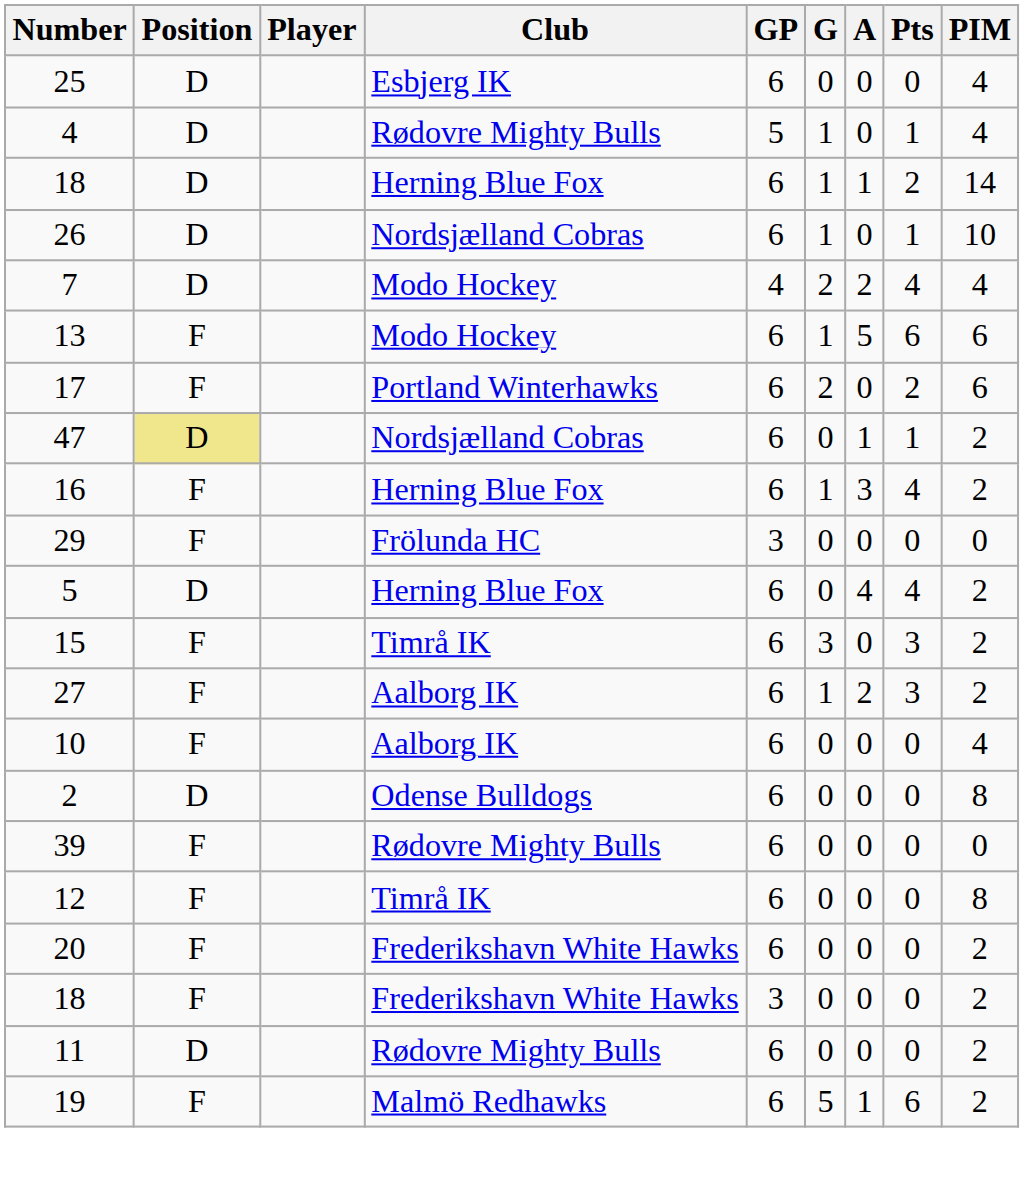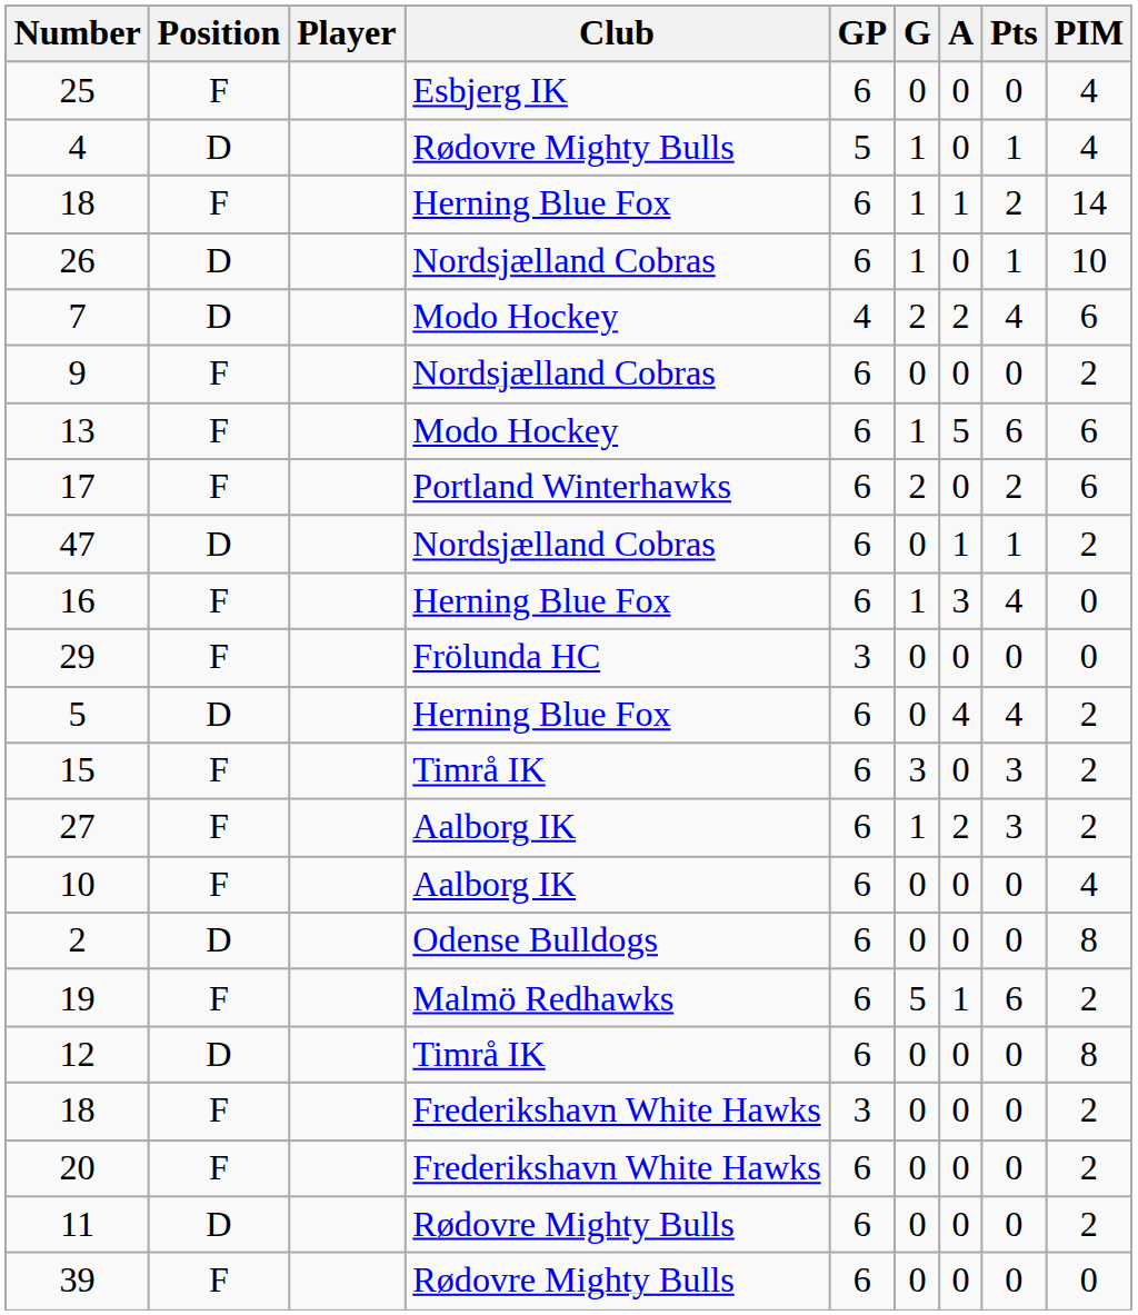25 | Position: D -> F
18 / Herning Blue Fox | Position: D -> F
7 | PIM: 4 -> 6
+ row: 9 | F | Nordsjælland Cobras | 6 | 0 | 0 | 0 | 2
47 | Position: khaki background -> no background
16 | PIM: 2 -> 0
rows swapped: 39 <-> 19
12 | Position: F -> D
rows swapped: 18 / Frederikshavn White Hawks <-> 20
